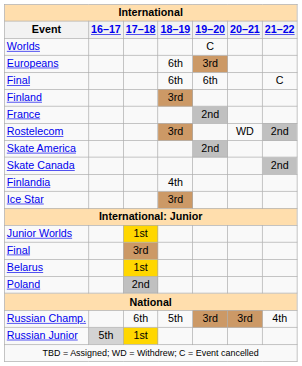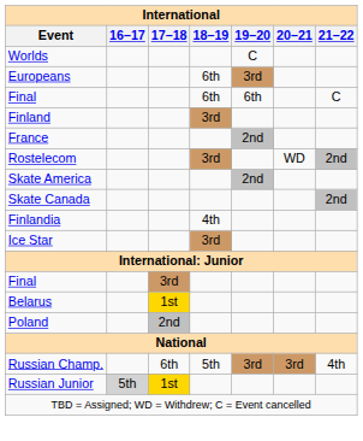- row: Junior Worlds | 1st
